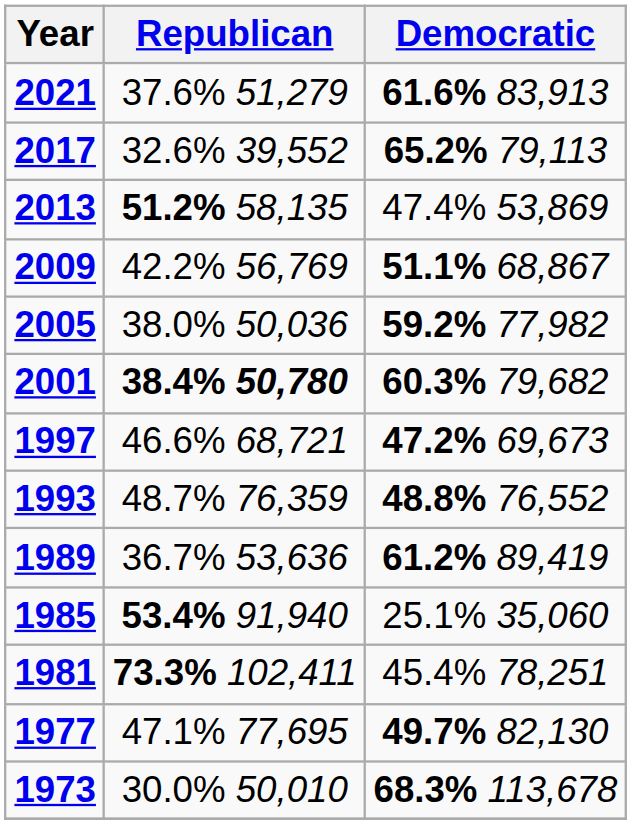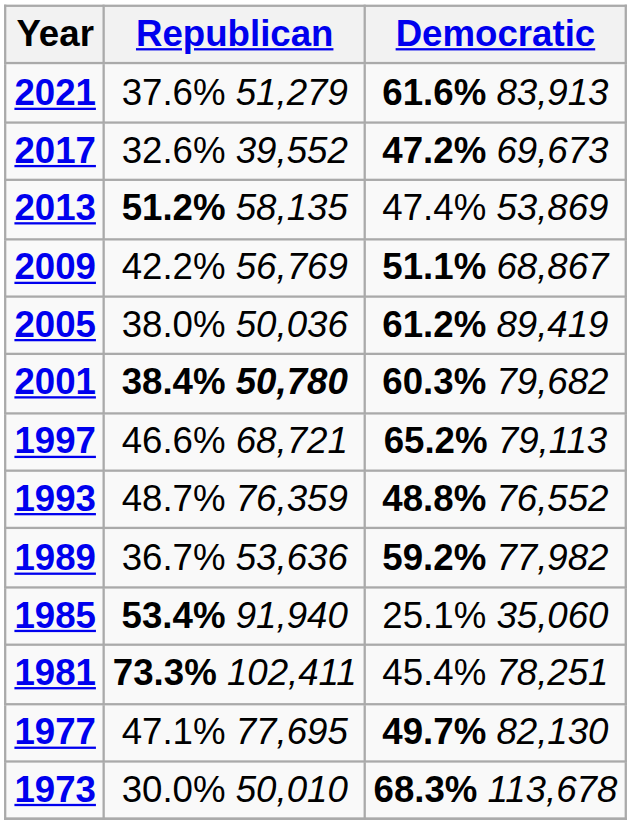2017 | Democratic: 65.2% 79,113 -> 47.2% 69,673
2005 | Democratic: 59.2% 77,982 -> 61.2% 89,419
1997 | Democratic: 47.2% 69,673 -> 65.2% 79,113
1989 | Democratic: 61.2% 89,419 -> 59.2% 77,982
